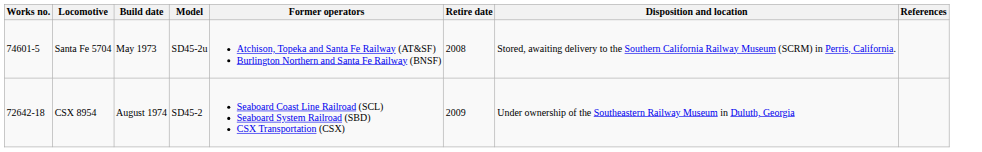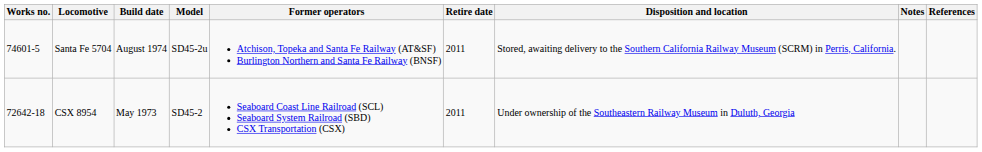+ column: Notes
Santa Fe 5704 | Build date: May 1973 -> August 1974
Santa Fe 5704 | Retire date: 2008 -> 2011
CSX 8954 | Build date: August 1974 -> May 1973
CSX 8954 | Retire date: 2009 -> 2011
